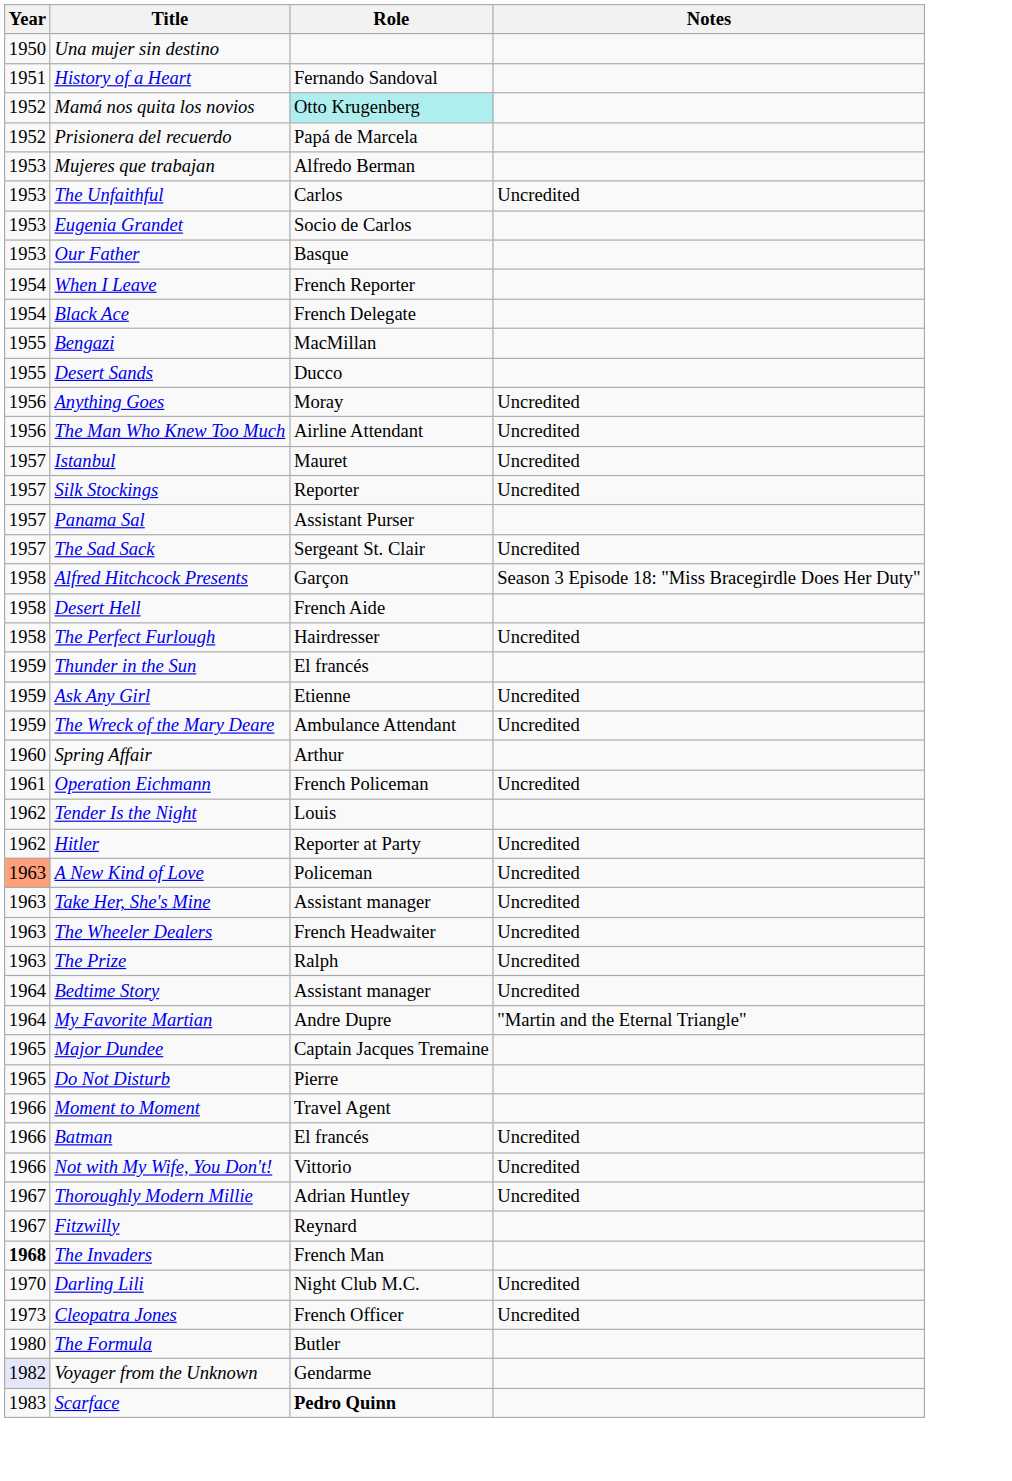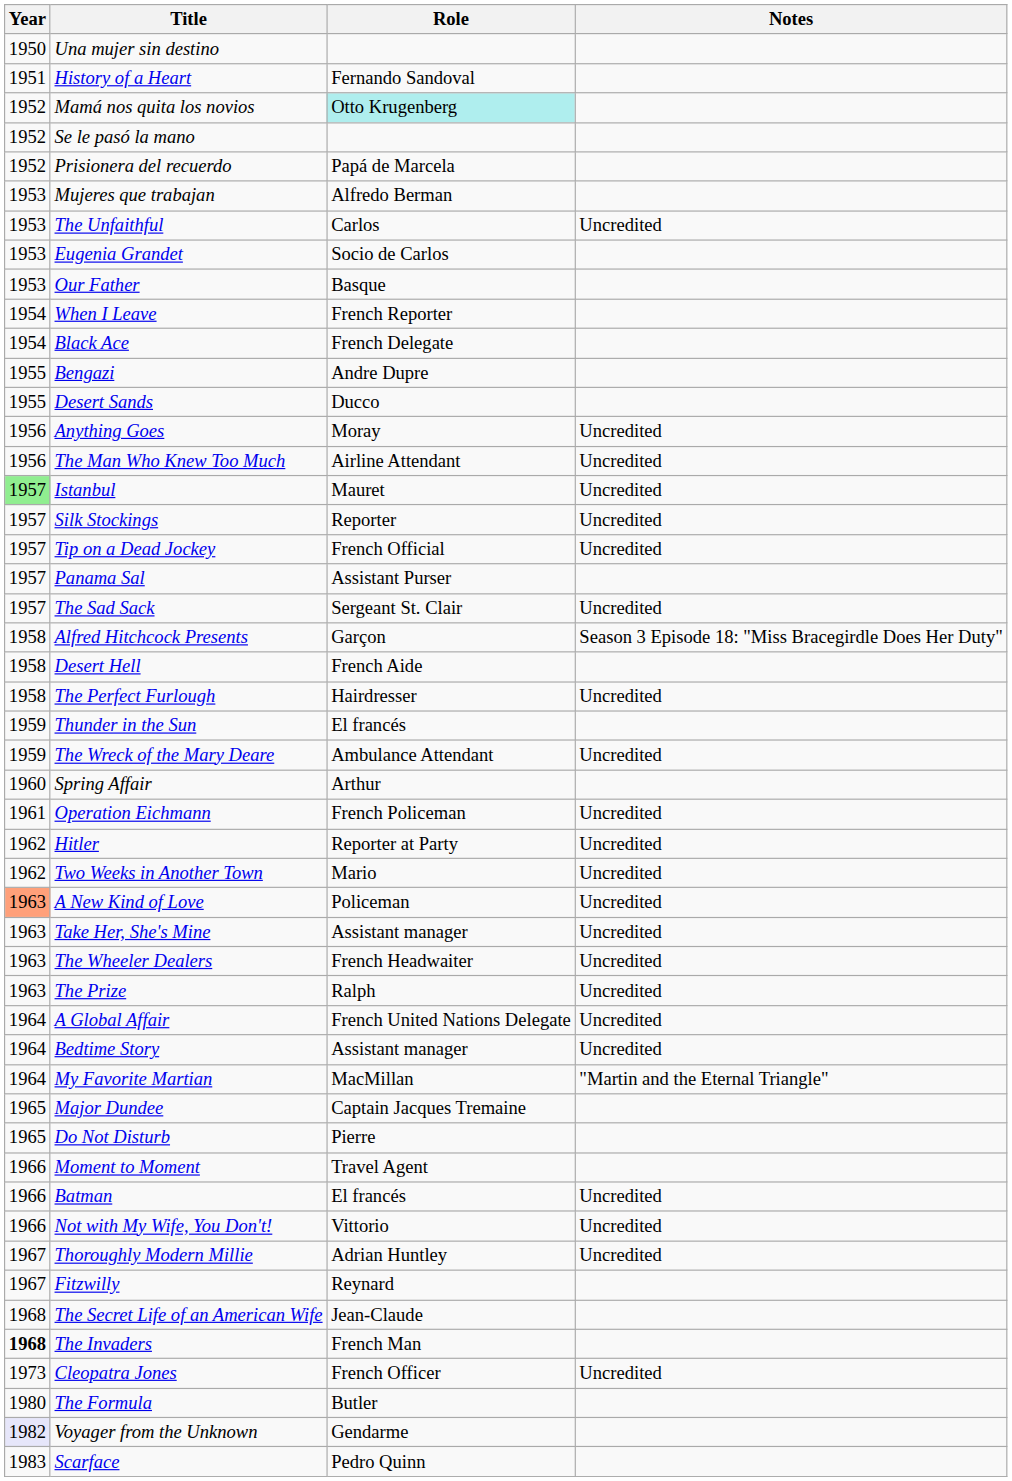+ row: 1952 | Se le pasó la mano
Bengazi | Role: MacMillan -> Andre Dupre
Istanbul | Year: no background -> lightgreen background
+ row: 1957 | Tip on a Dead Jockey | French Official | Uncredited
- row: 1959 | Ask Any Girl | Etienne | Uncredited
- row: 1962 | Tender Is the Night | Louis
+ row: 1962 | Two Weeks in Another Town | Mario | Uncredited
+ row: 1964 | A Global Affair | French United Nations Delegate | Uncredited
My Favorite Martian | Role: Andre Dupre -> MacMillan
+ row: 1968 | The Secret Life of an American Wife | Jean-Claude
- row: 1970 | Darling Lili | Night Club M.C. | Uncredited
Scarface | Role: bold -> normal
